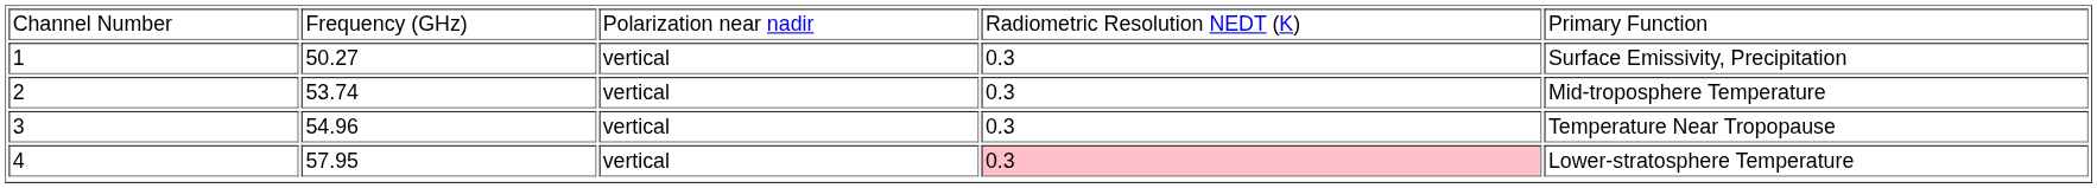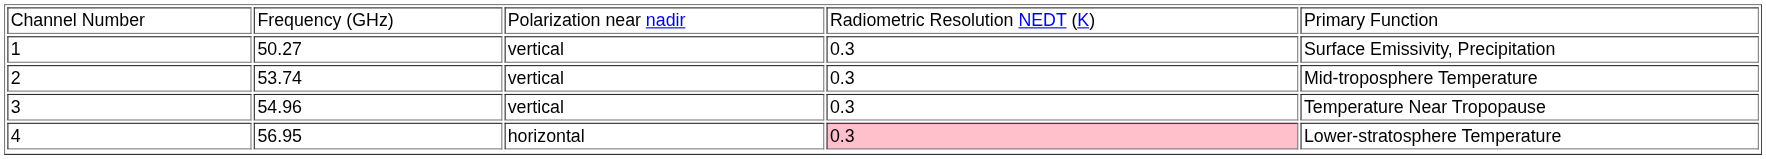4 | column 2: 57.95 -> 56.95
4 | column 3: vertical -> horizontal
